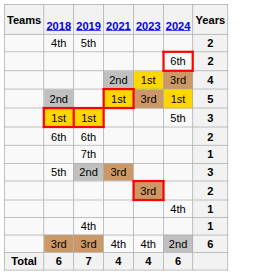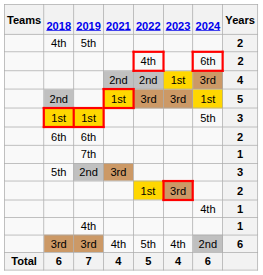+ column: 2022 | 4th | 2nd | 3rd | 1st | 5th | 5
